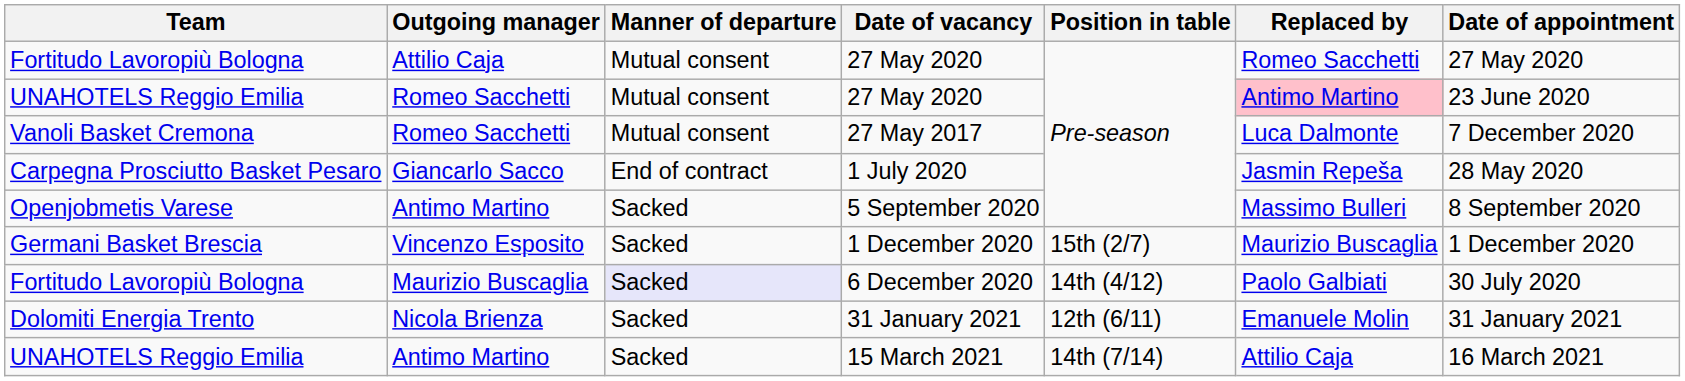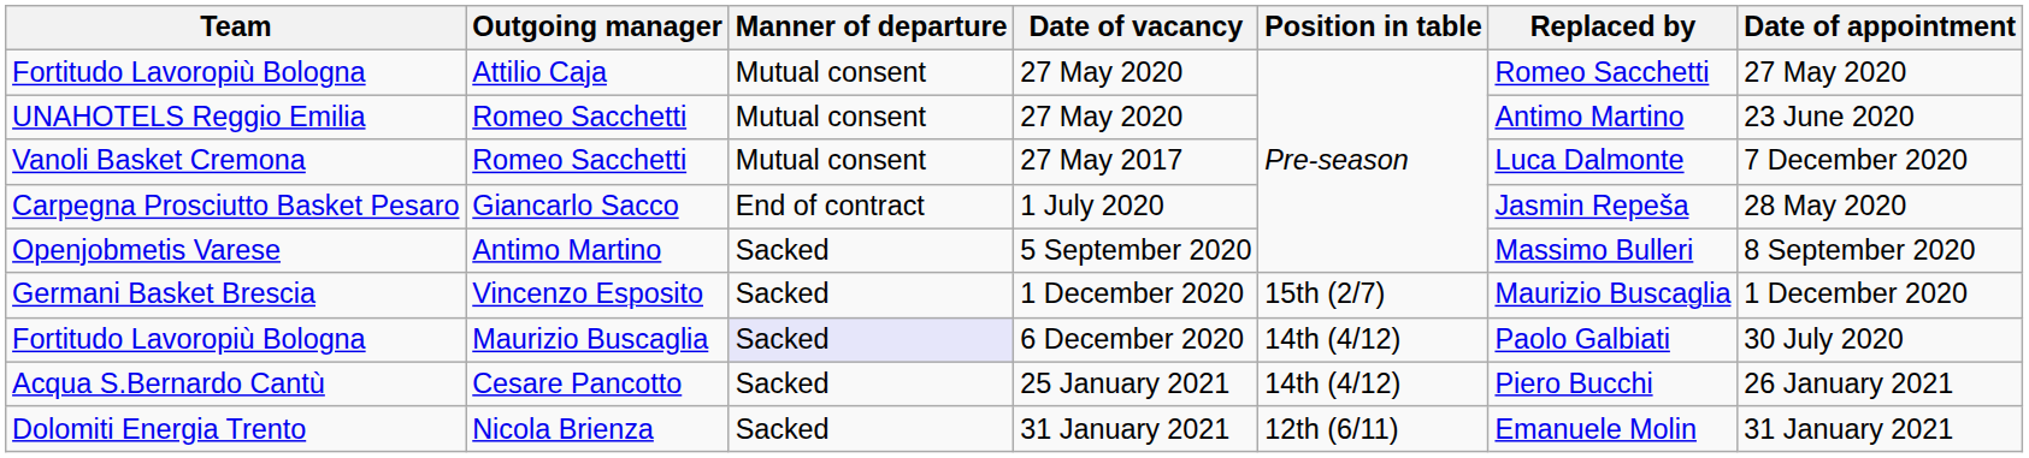UNAHOTELS Reggio Emilia / 27 May 2020 | Replaced by: pink background -> no background
+ row: Acqua S.Bernardo Cantù | Cesare Pancotto | Sacked | 25 January 2021 | 14th (4/12) | Piero Bucchi | 26 January 2021
- row: UNAHOTELS Reggio Emilia | Antimo Martino | Sacked | 15 March 2021 | 14th (7/14) | Attilio Caja | 16 March 2021
